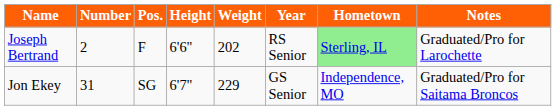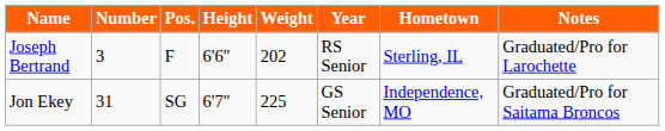Joseph Bertrand | Number: 2 -> 3
Joseph Bertrand | Hometown: lightgreen background -> no background
Jon Ekey | Weight: 229 -> 225
